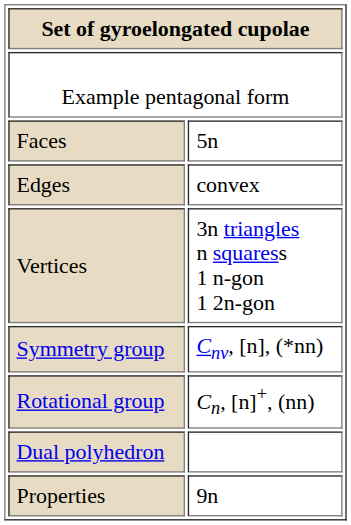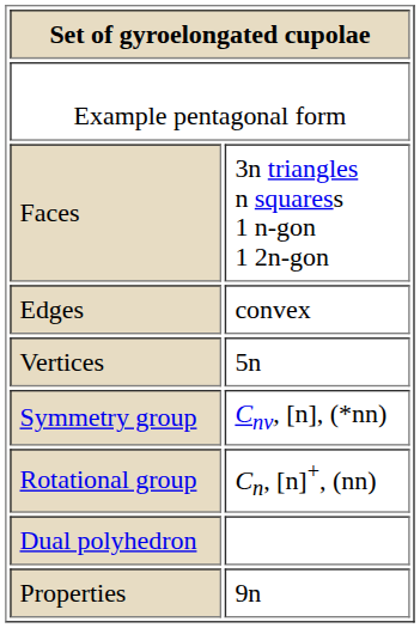Faces | column 2: 5n -> 3n triangles n squaress 1 n-gon 1 2n-gon
Vertices | column 2: 3n triangles n squaress 1 n-gon 1 2n-gon -> 5n
